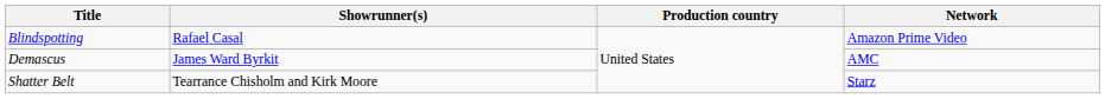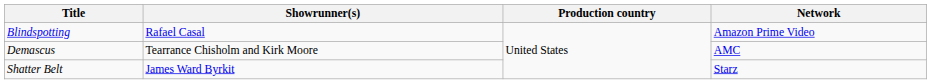Demascus | Showrunner(s): James Ward Byrkit -> Tearrance Chisholm and Kirk Moore
Shatter Belt | Showrunner(s): Tearrance Chisholm and Kirk Moore -> James Ward Byrkit
